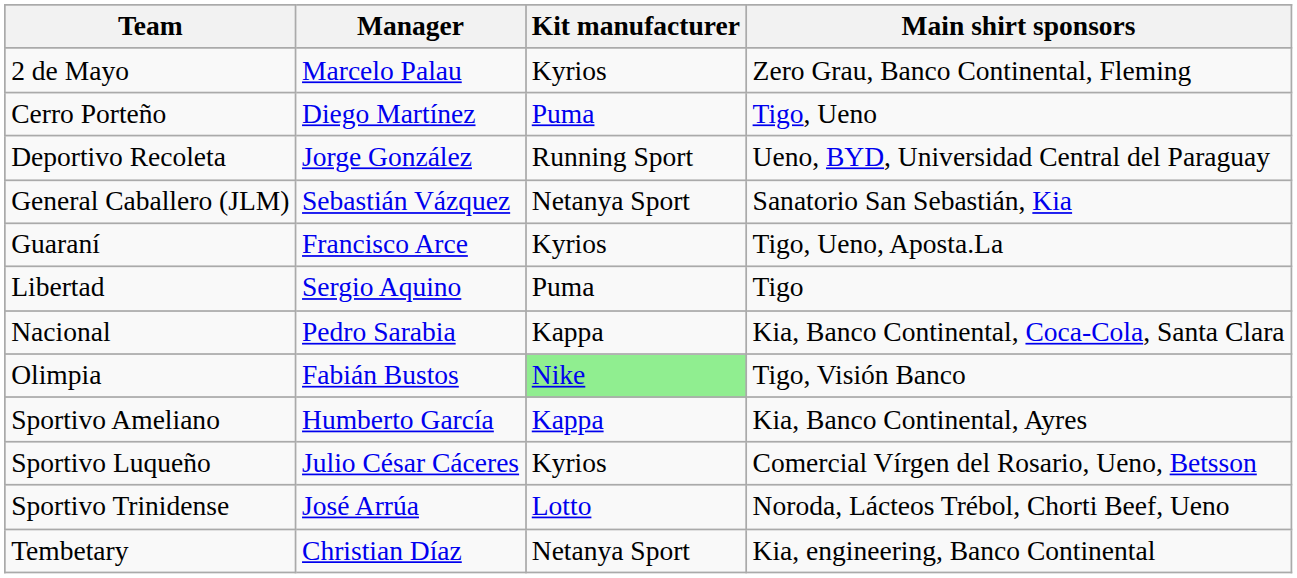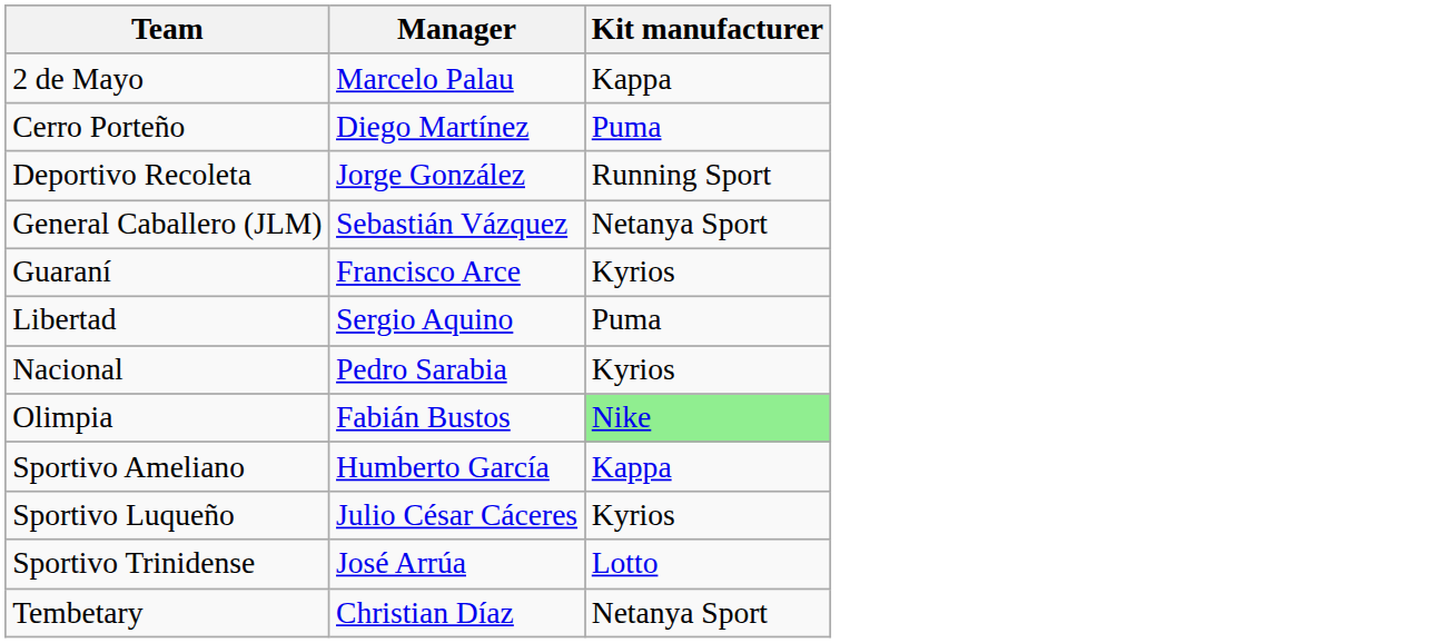- column: Main shirt sponsors | Zero Grau, Banco Continental, Fleming | Tigo, Ueno | Ueno, BYD, Universidad Central del Paraguay | Sanatorio San Sebastián, Kia | Tigo, Ueno, Aposta.La | Tigo | Kia, Banco Continental, Coca-Cola, Santa Clara | Tigo, Visión Banco | Kia, Banco Continental, Ayres | Comercial Vírgen del Rosario, Ueno, Betsson | Noroda, Lácteos Trébol, Chorti Beef, Ueno | Kia, engineering, Banco Continental
2 de Mayo | Kit manufacturer: Kyrios -> Kappa
Nacional | Kit manufacturer: Kappa -> Kyrios
